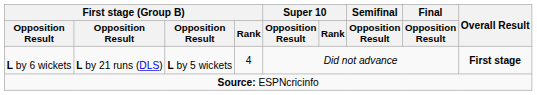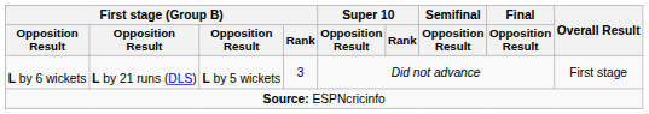L by 6 wickets | First stage (Group B) / Rank: 4 -> 3
L by 6 wickets | Overall Result: bold -> normal
